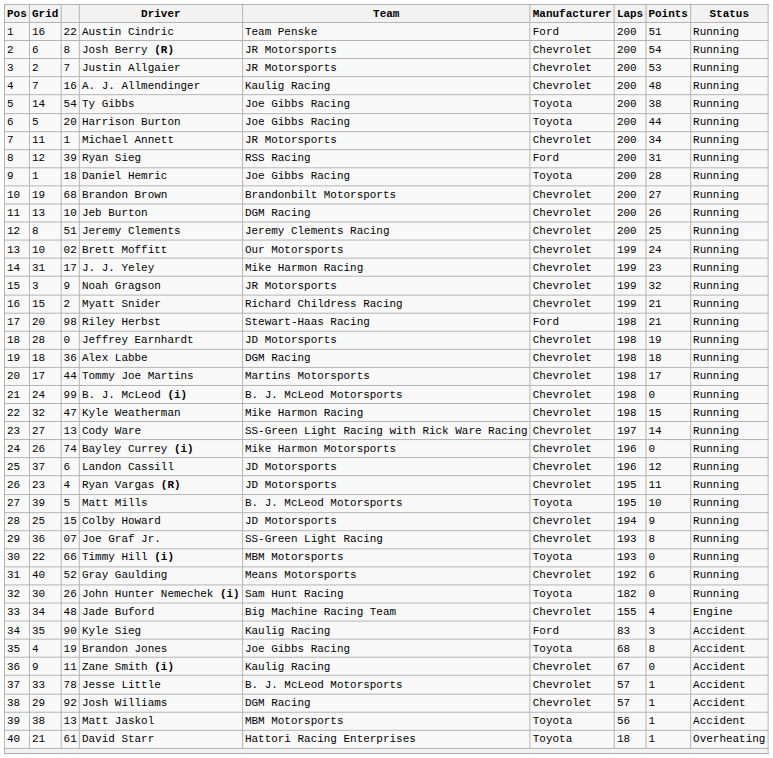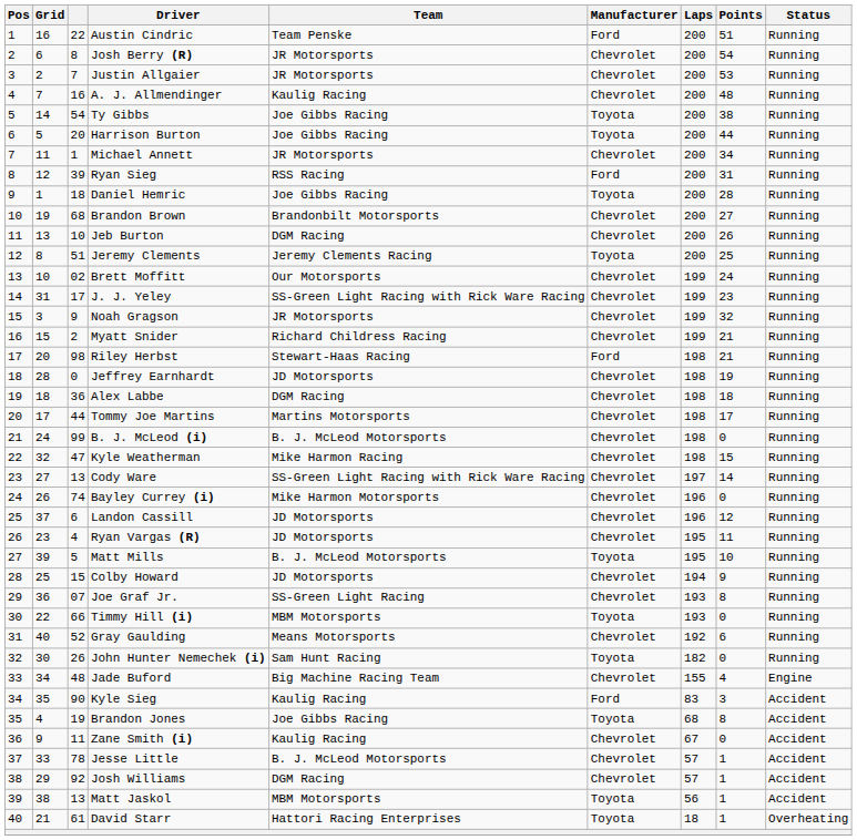Jeremy Clements | Manufacturer: Chevrolet -> Toyota
J. J. Yeley | Team: Mike Harmon Racing -> SS-Green Light Racing with Rick Ware Racing
